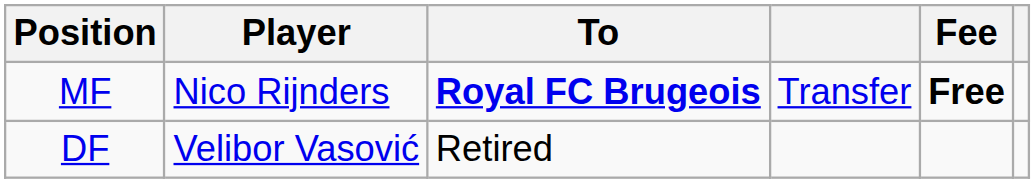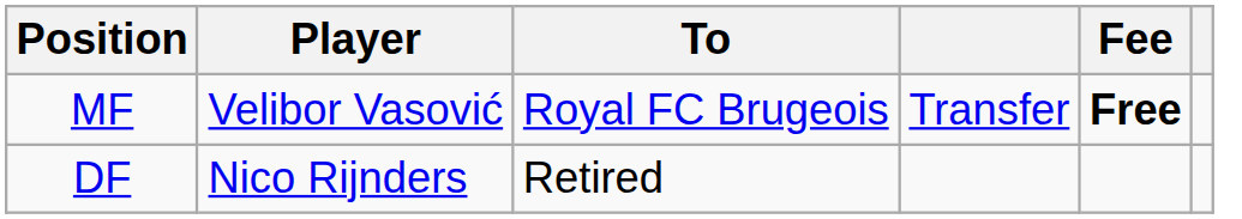MF | Player: Nico Rijnders -> Velibor Vasović
MF | To: bold -> normal
DF | Player: Velibor Vasović -> Nico Rijnders
